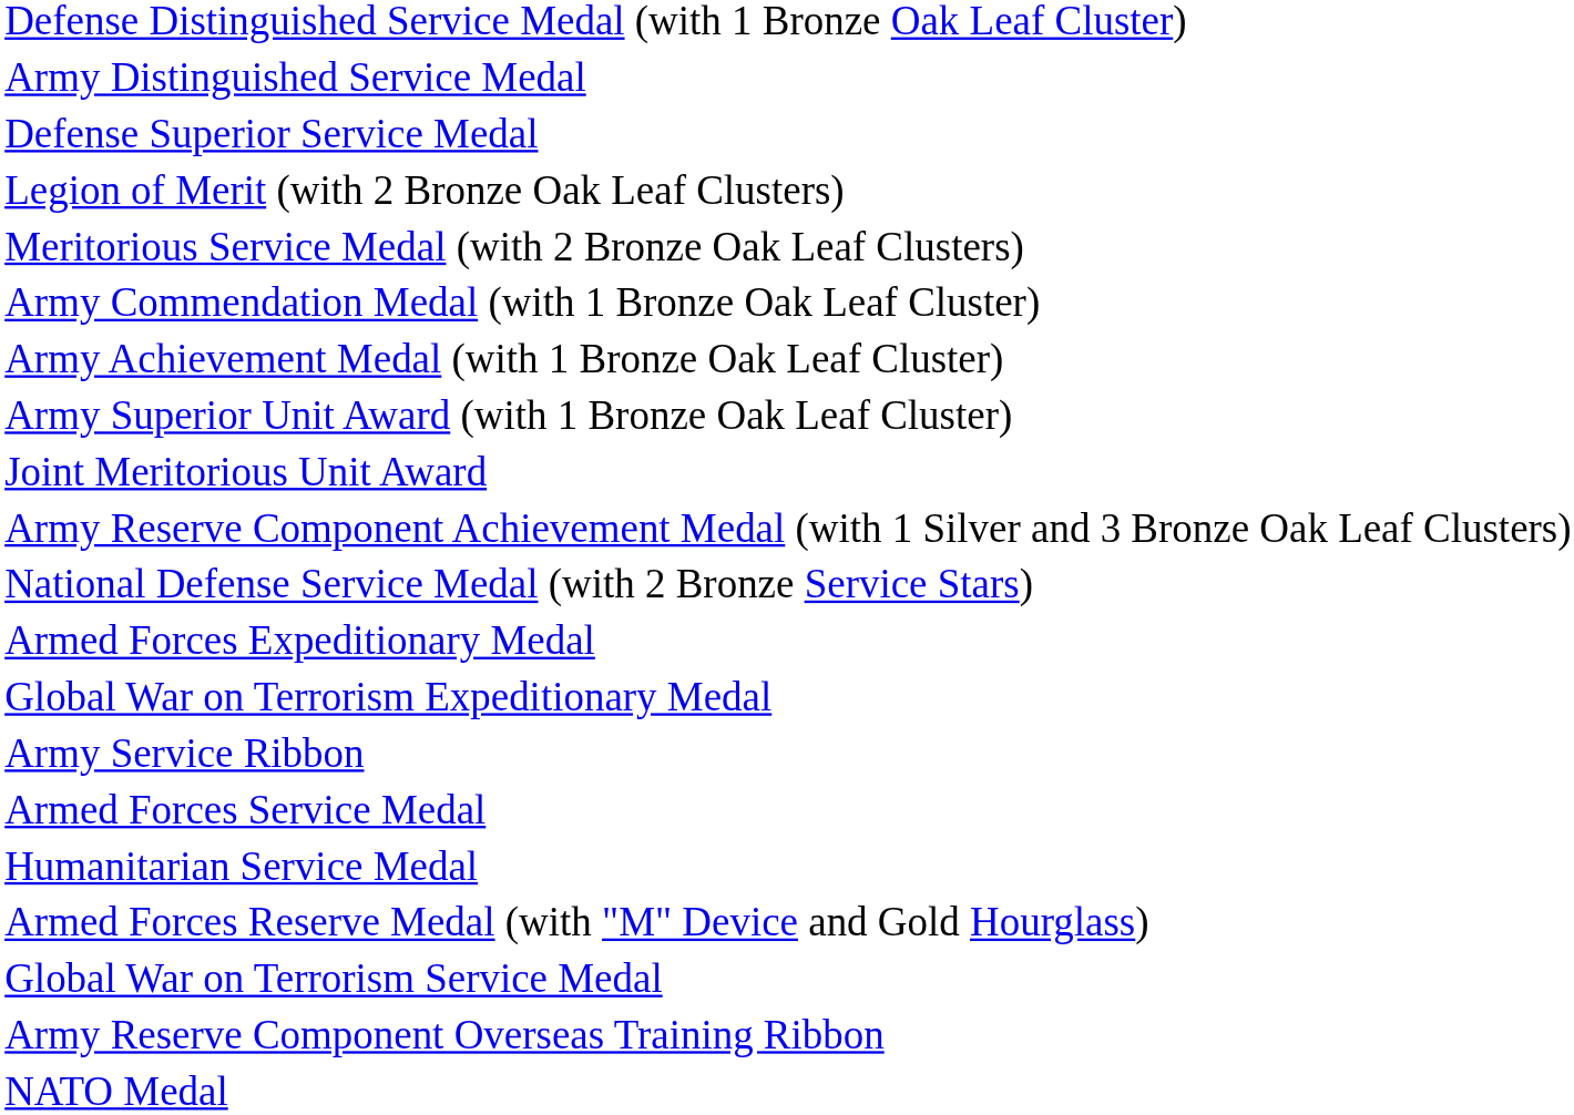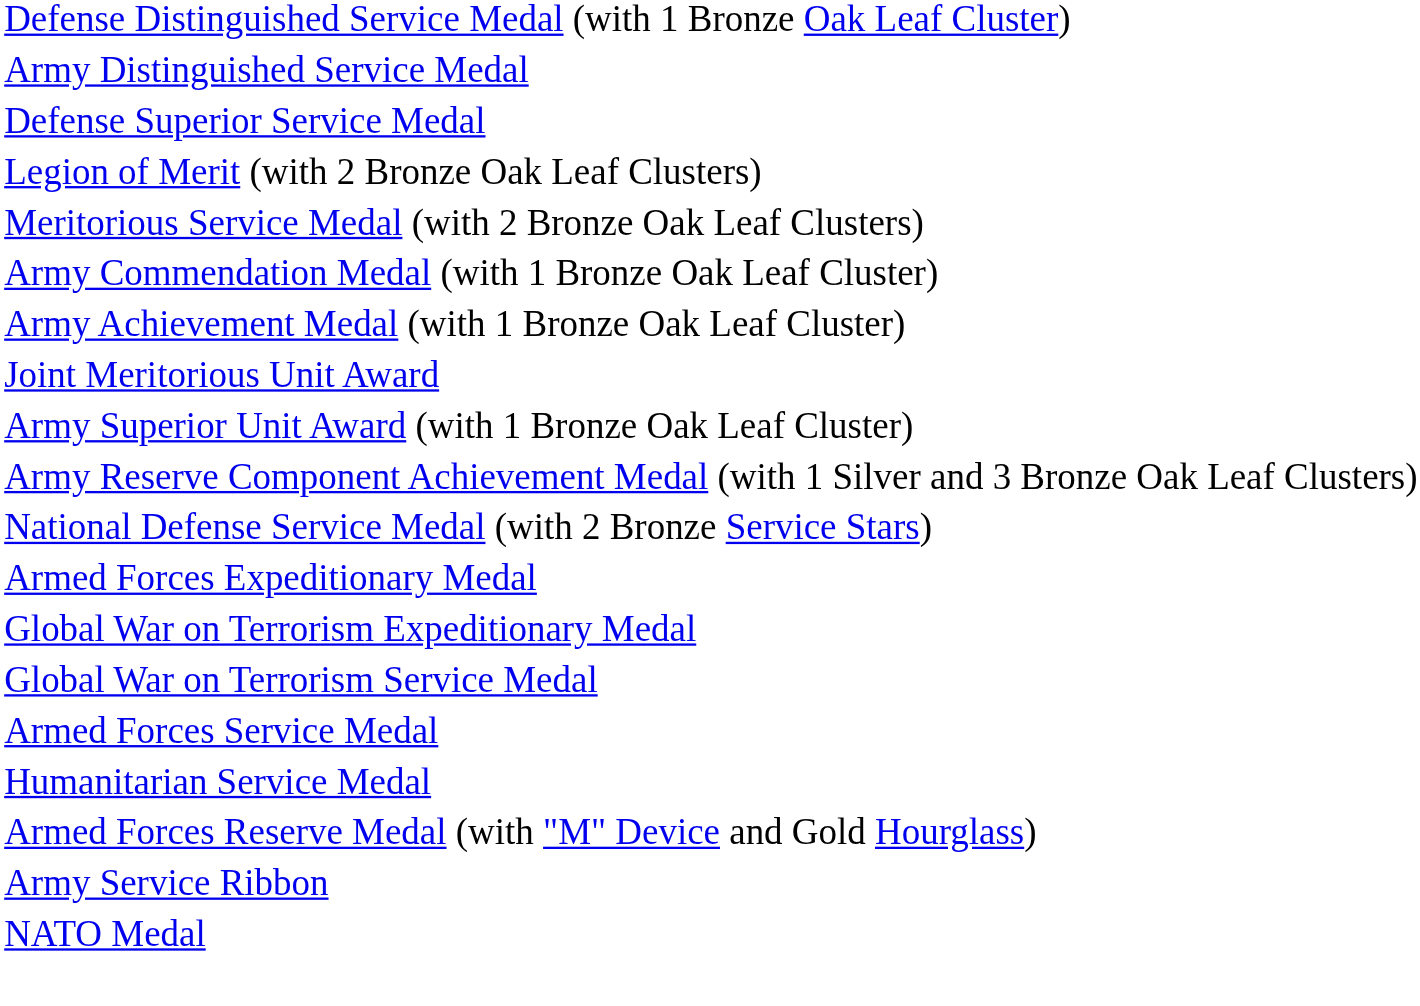rows swapped: Joint Meritorious Unit Award <-> Army Superior Unit Award (with 1 Bronze Oak Leaf Cluster)
rows swapped: Global War on Terrorism Service Medal <-> Army Service Ribbon
- row: Army Reserve Component Overseas Training Ribbon
